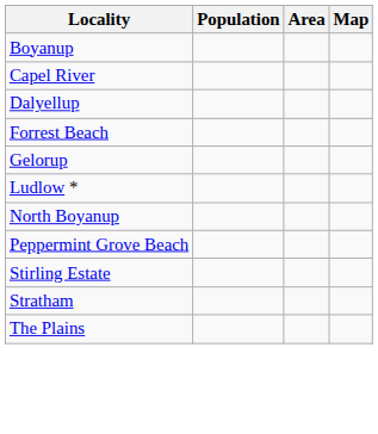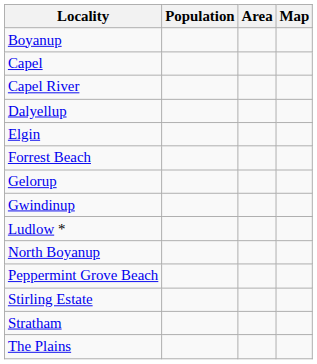+ row: Capel
+ row: Elgin
+ row: Gwindinup
